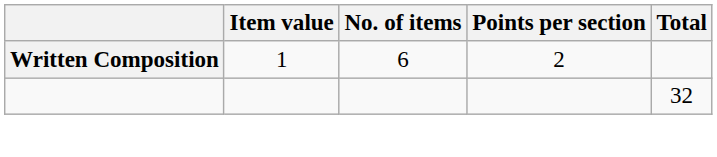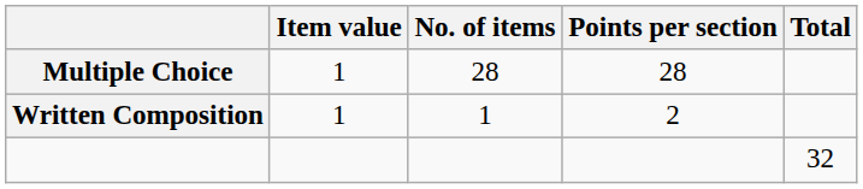+ row: Multiple Choice | 1 | 28 | 28
Written Composition | No. of items: 6 -> 1
